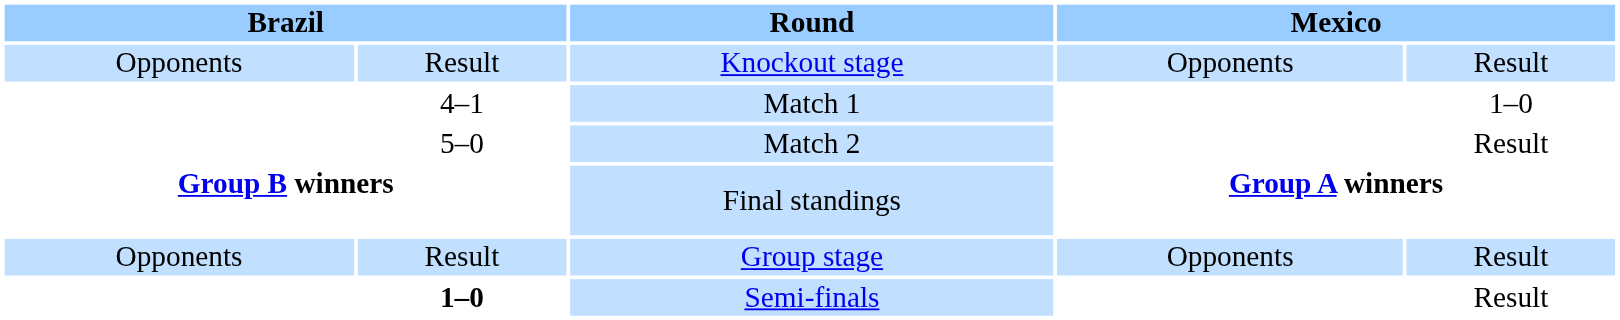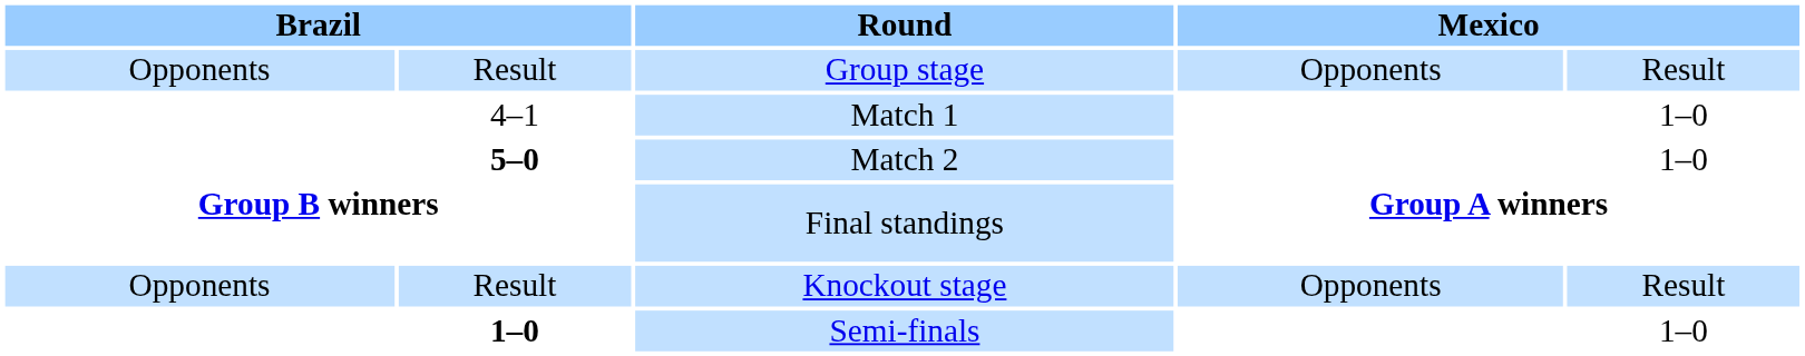rows swapped: Group stage <-> Knockout stage
Match 2 | column 2: normal -> bold
Match 2 | column 5: Result -> 1–0
Semi-finals | column 5: Result -> 1–0
